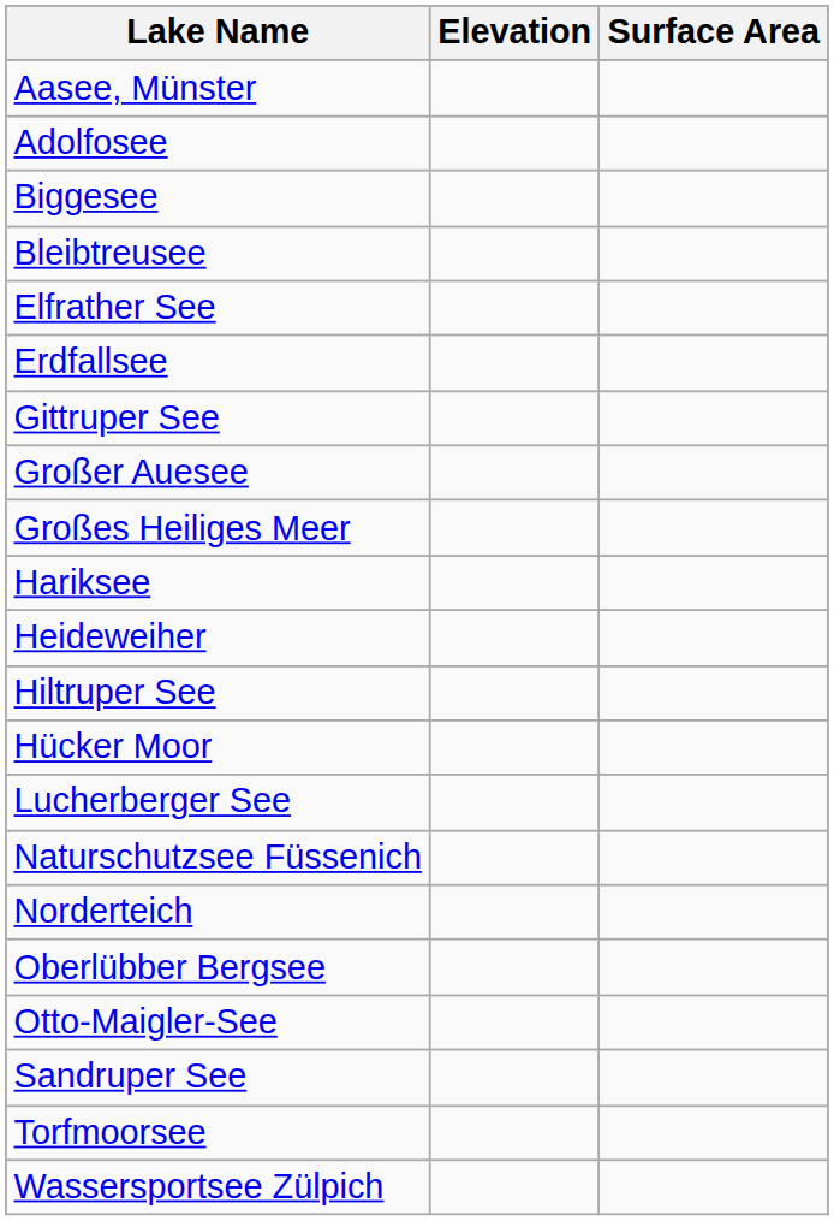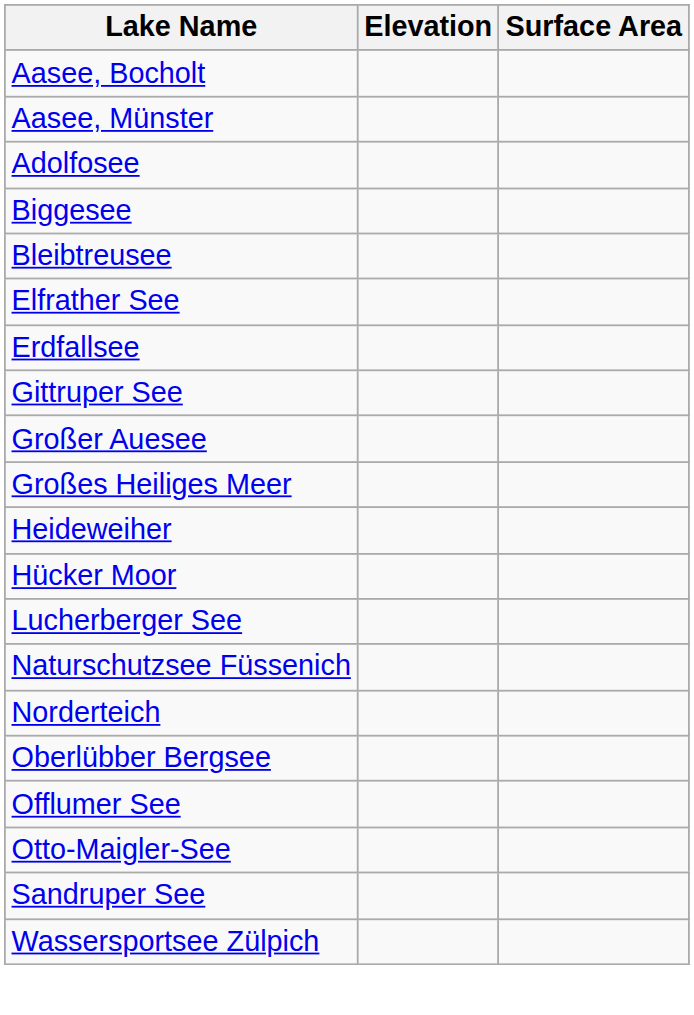+ row: Aasee, Bocholt
- row: Hariksee
- row: Hiltruper See
+ row: Offlumer See
- row: Torfmoorsee
